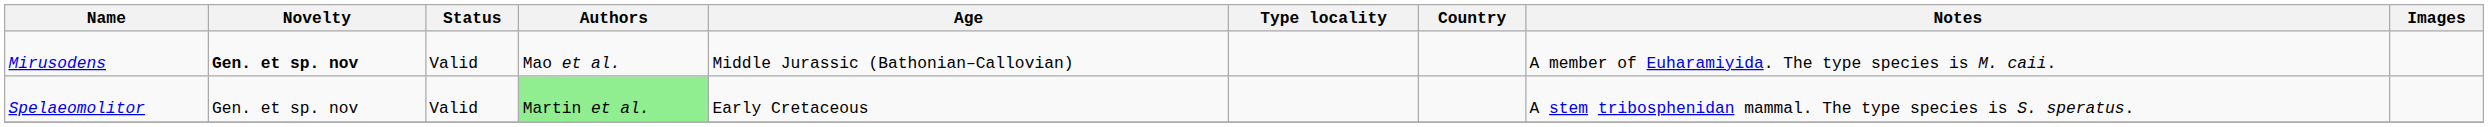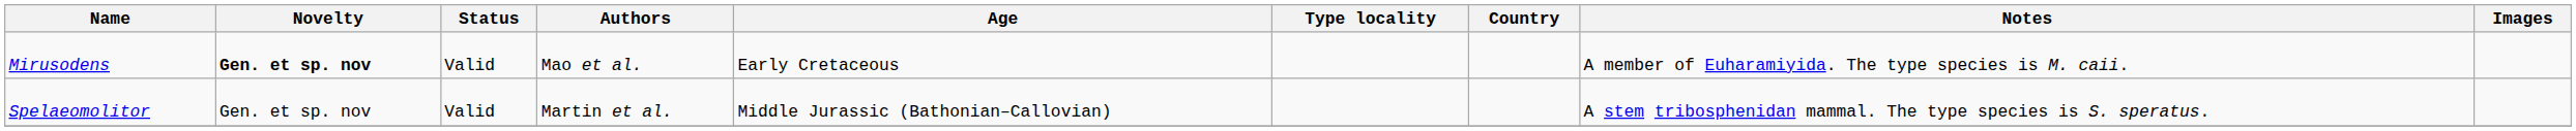Mirusodens | Age: Middle Jurassic (Bathonian–Callovian) -> Early Cretaceous
Spelaeomolitor | Authors: lightgreen background -> no background
Spelaeomolitor | Age: Early Cretaceous -> Middle Jurassic (Bathonian–Callovian)
